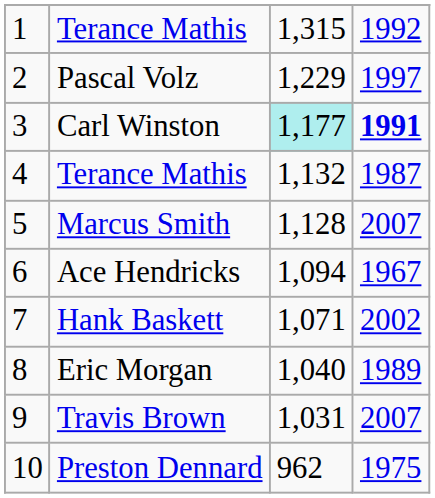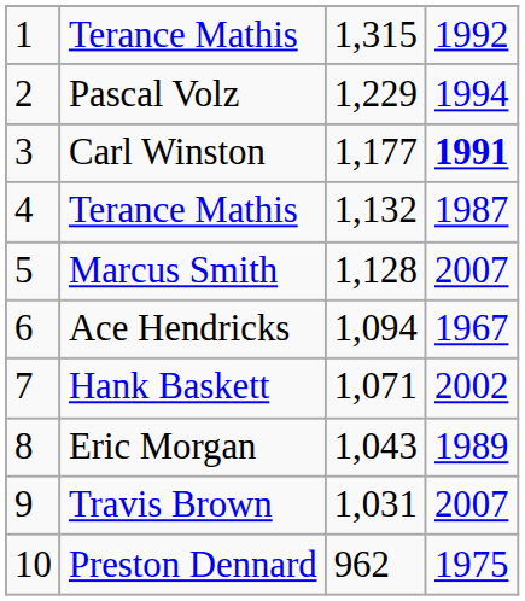Pascal Volz | column 4: 1997 -> 1994
Carl Winston | column 3: paleturquoise background -> no background
Eric Morgan | column 3: 1,040 -> 1,043
